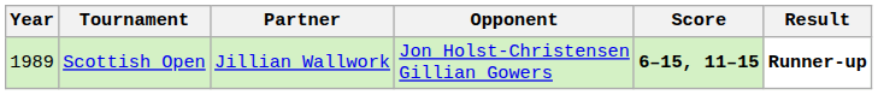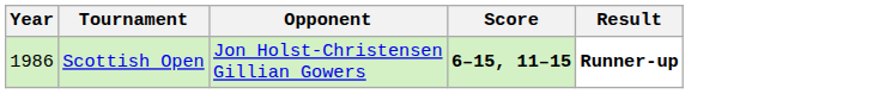- column: Partner | Jillian Wallwork
Scottish Open | Year: 1989 -> 1986
